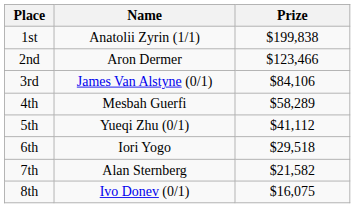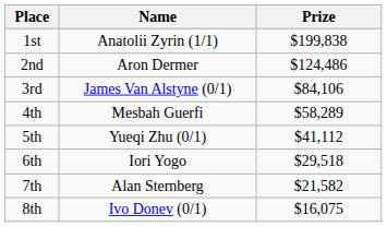2nd | Prize: $123,466 -> $124,486
